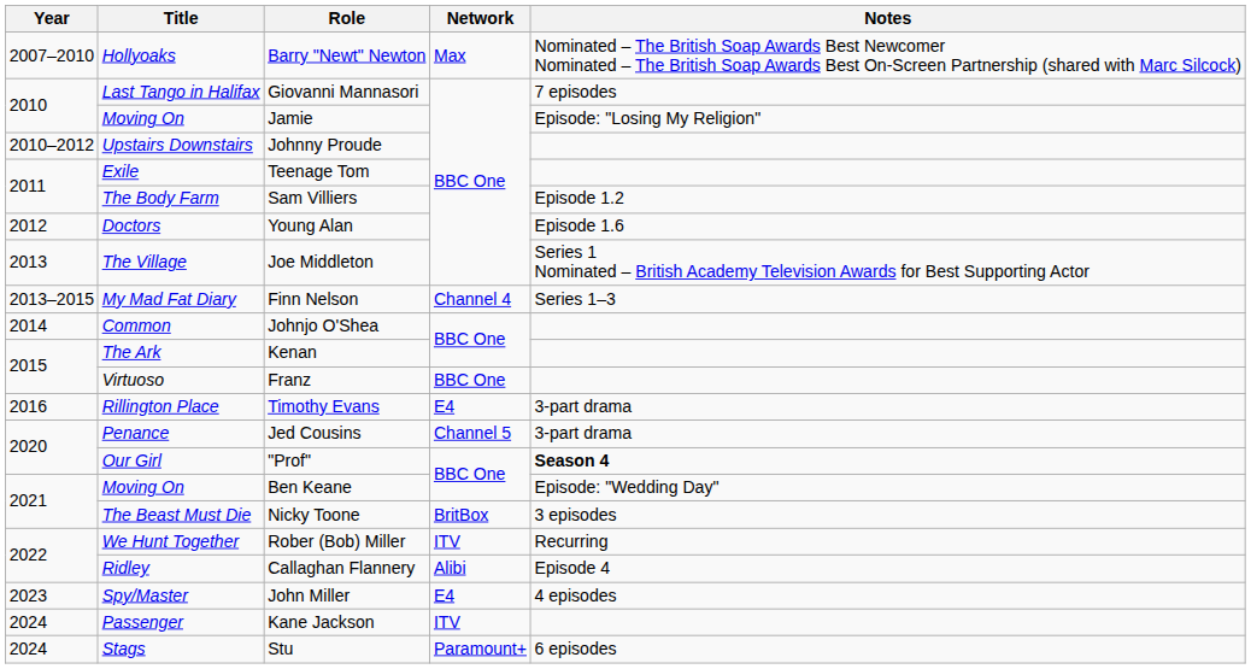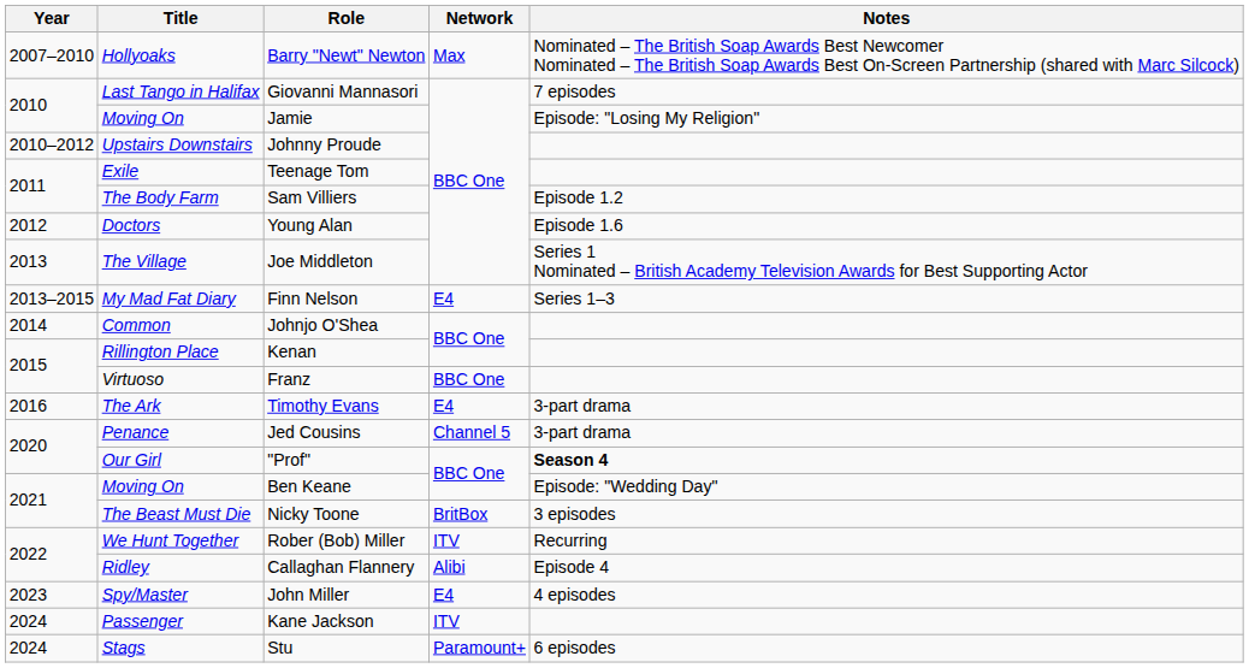Finn Nelson | Network: Channel 4 -> E4
Kenan | Title: The Ark -> Rillington Place
Timothy Evans | Title: Rillington Place -> The Ark
